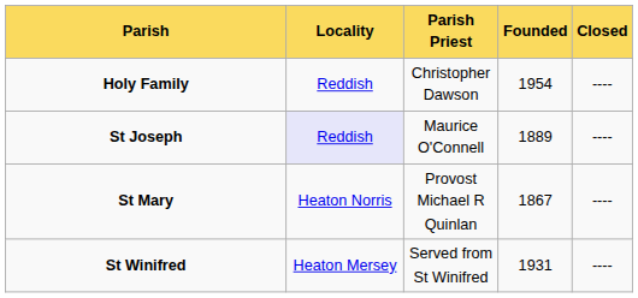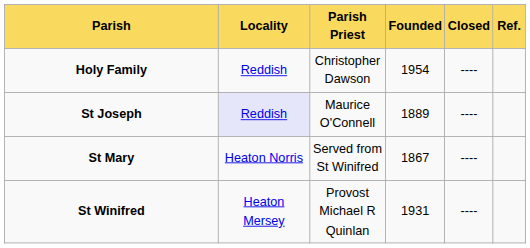+ column: Ref.
St Mary | Parish Priest: Provost Michael R Quinlan -> Served from St Winifred
St Winifred | Parish Priest: Served from St Winifred -> Provost Michael R Quinlan
